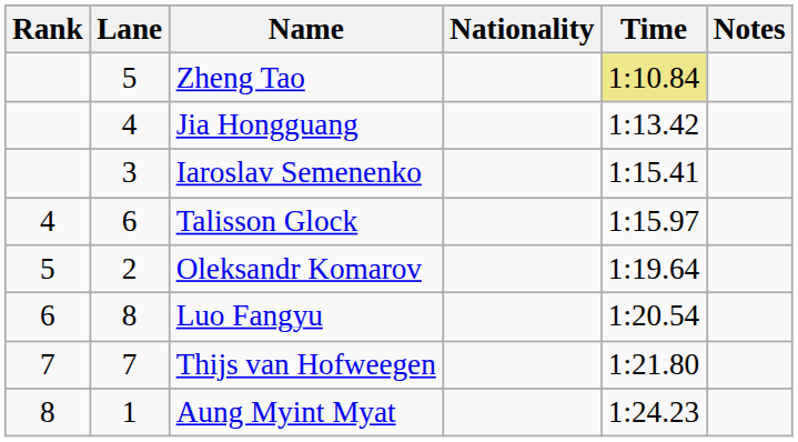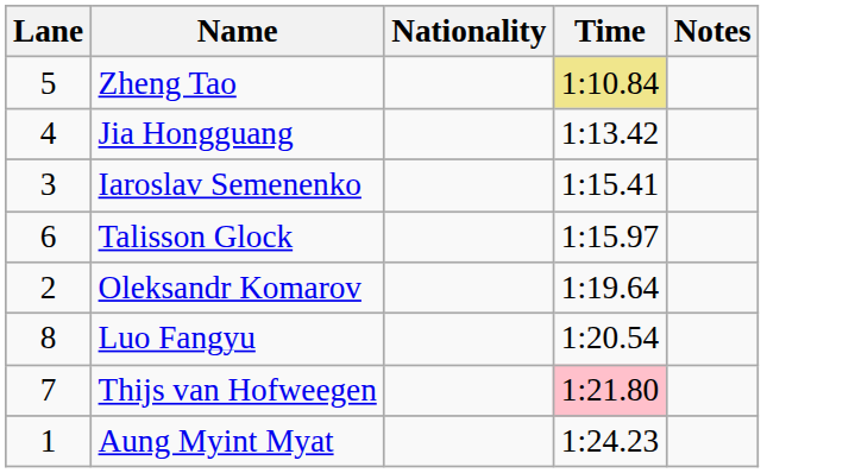- column: Rank | 4 | 5 | 6 | 7 | 8
Thijs van Hofweegen | Time: no background -> pink background
